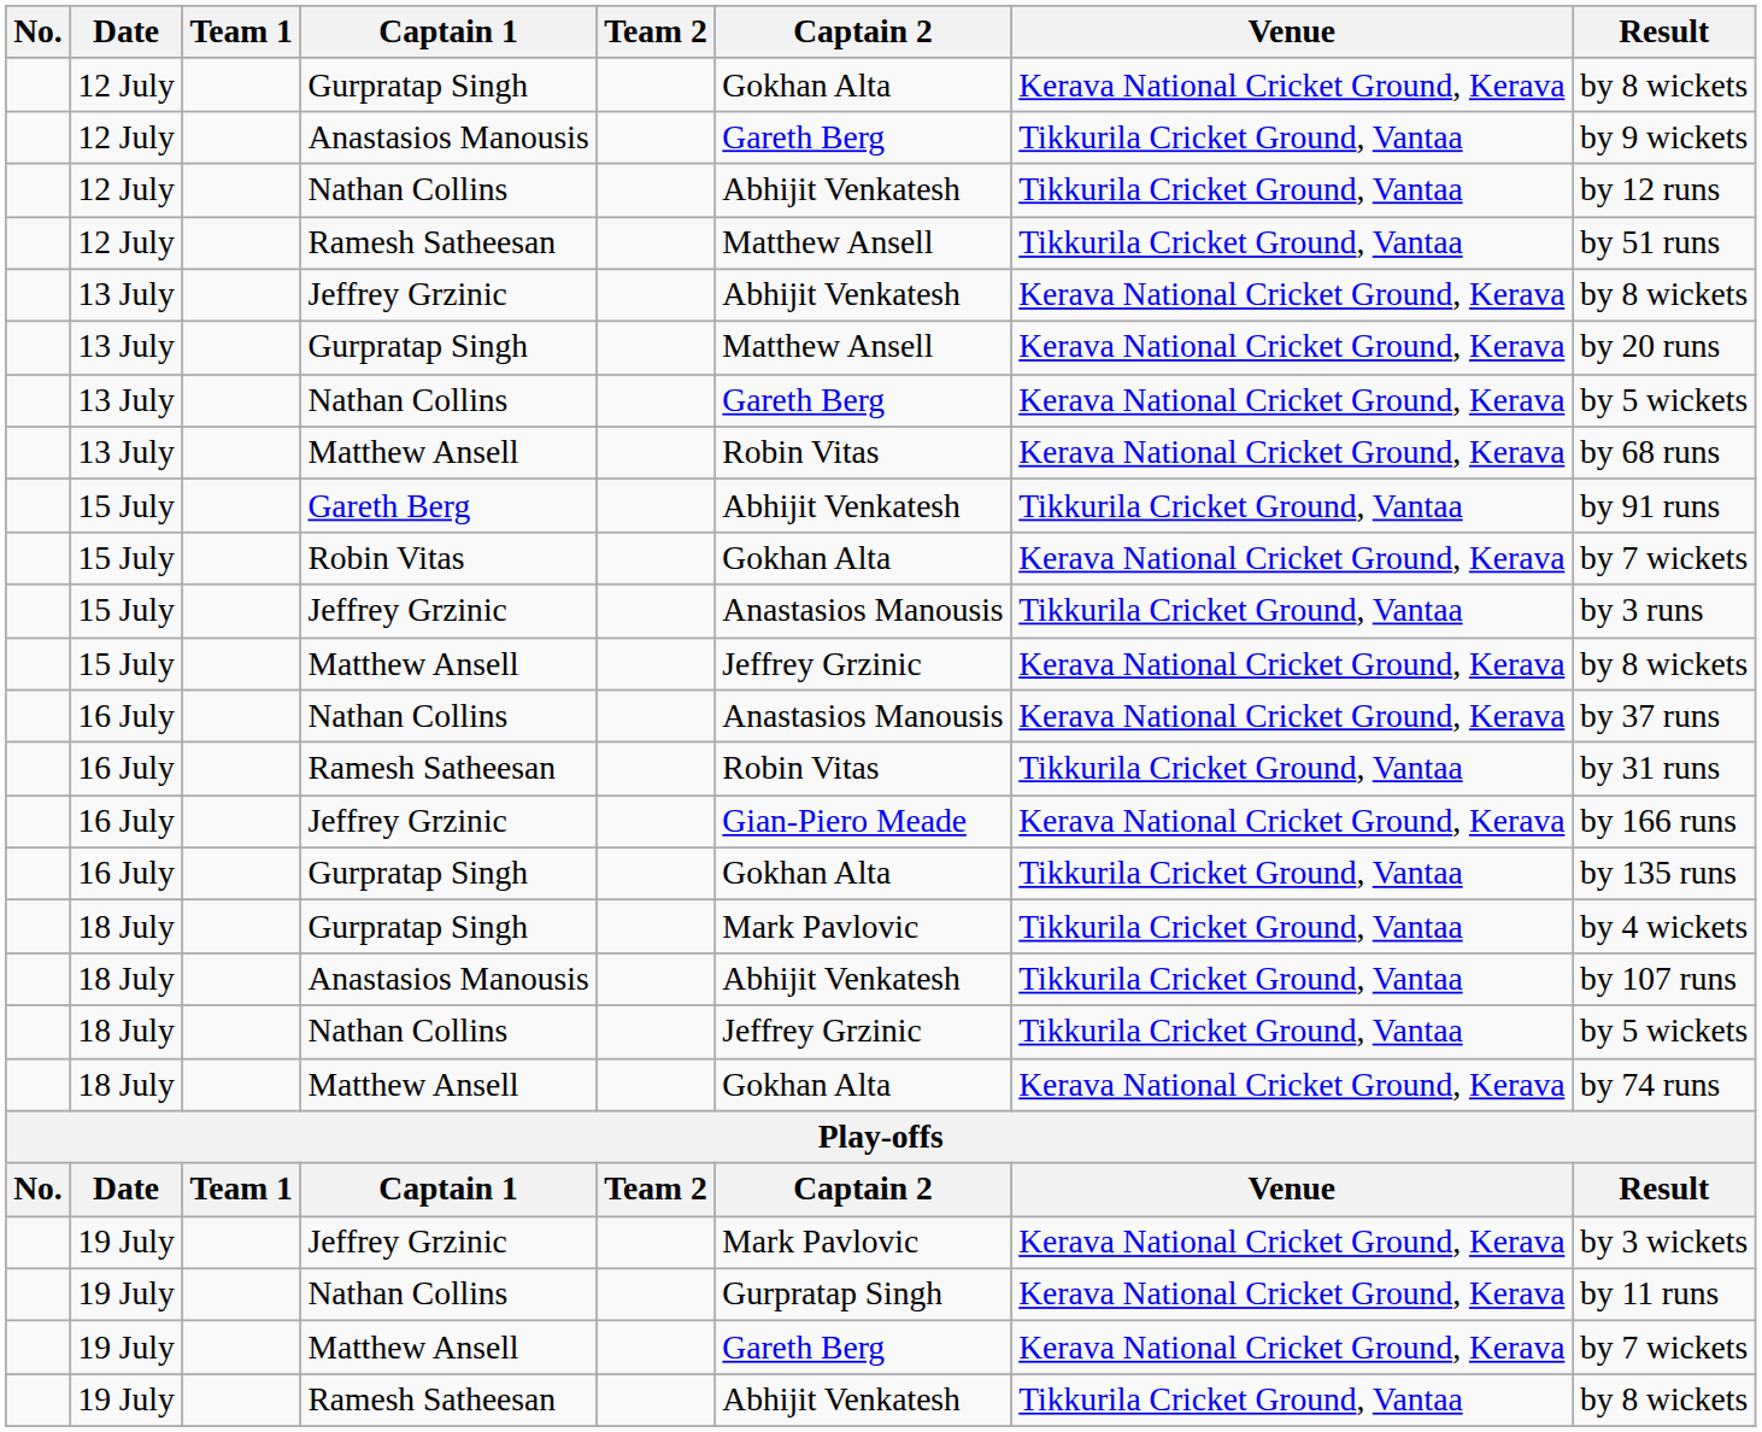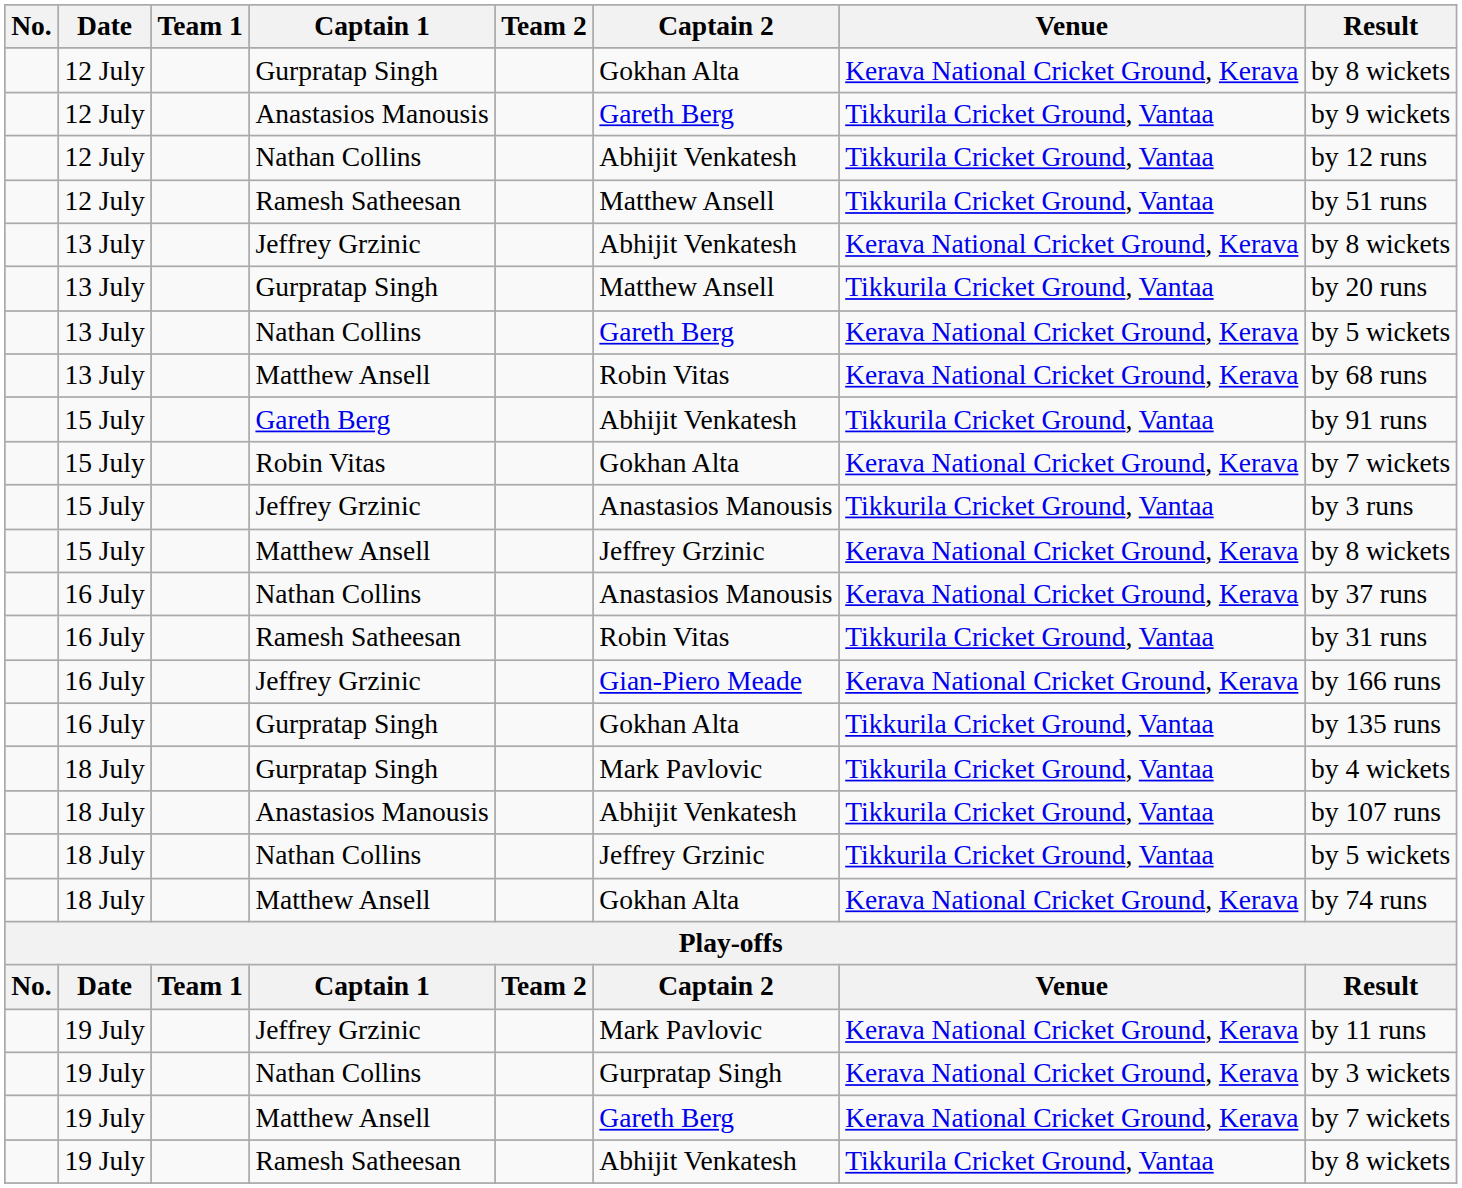13 July / Gurpratap Singh | Venue: Kerava National Cricket Ground, Kerava -> Tikkurila Cricket Ground, Vantaa
19 July / Jeffrey Grzinic | Result: by 3 wickets -> by 11 runs
19 July / Nathan Collins | Result: by 11 runs -> by 3 wickets
